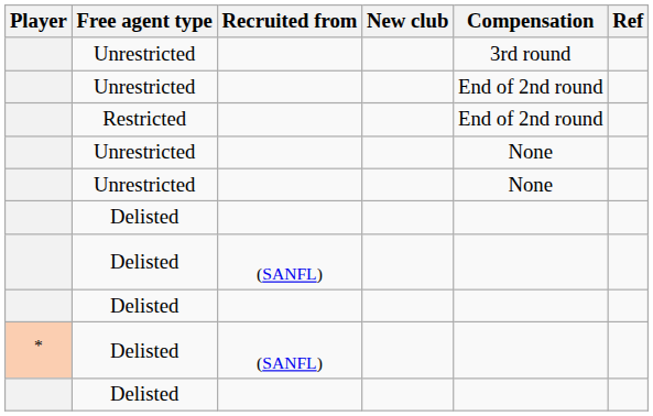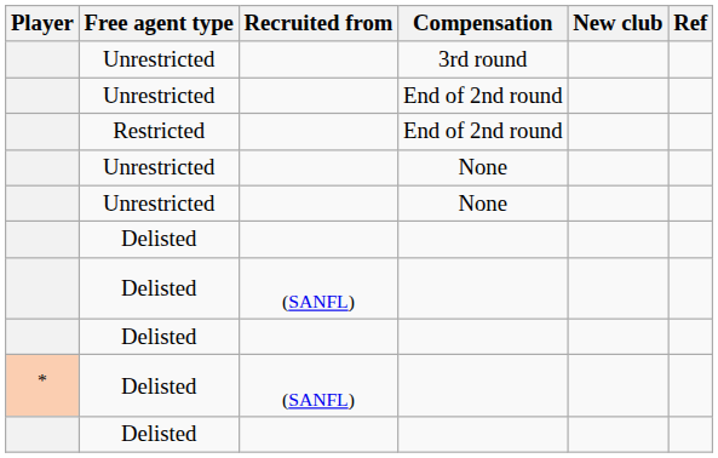columns swapped: New club <-> Compensation
